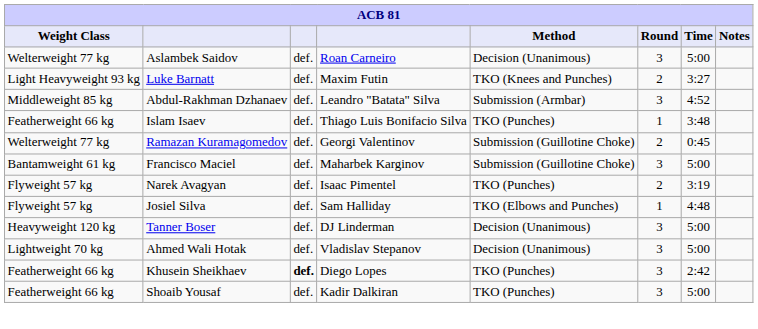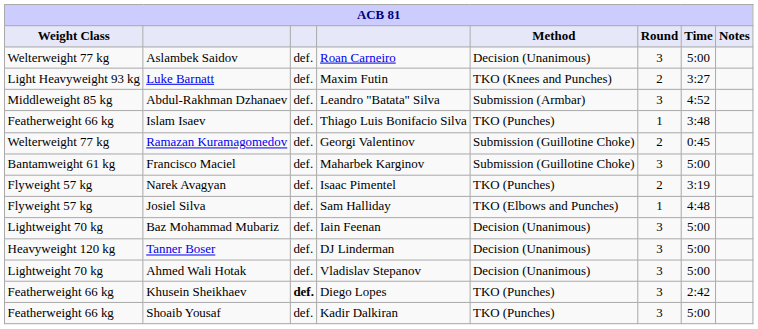+ row: Lightweight 70 kg | Baz Mohammad Mubariz | def. | Iain Feenan | Decision (Unanimous) | 3 | 5:00
